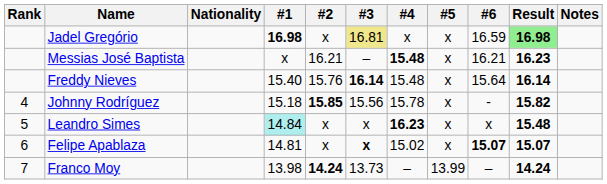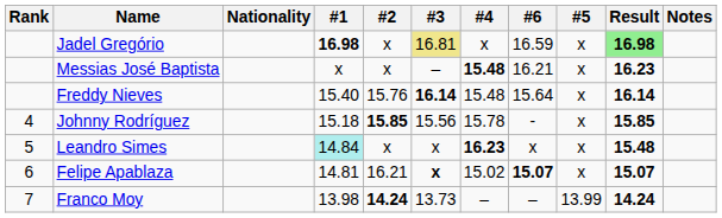columns swapped: #5 <-> #6
Messias José Baptista | #2: 16.21 -> x
Johnny Rodríguez | Result: 15.82 -> 15.85
Felipe Apablaza | #2: x -> 16.21
